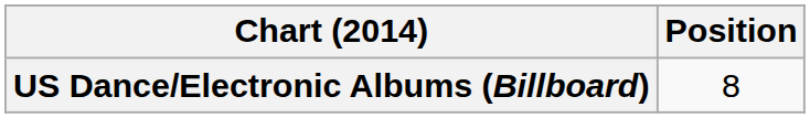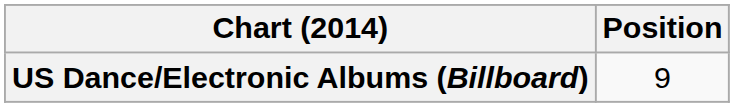US Dance/Electronic Albums (Billboard) | Position: 8 -> 9
